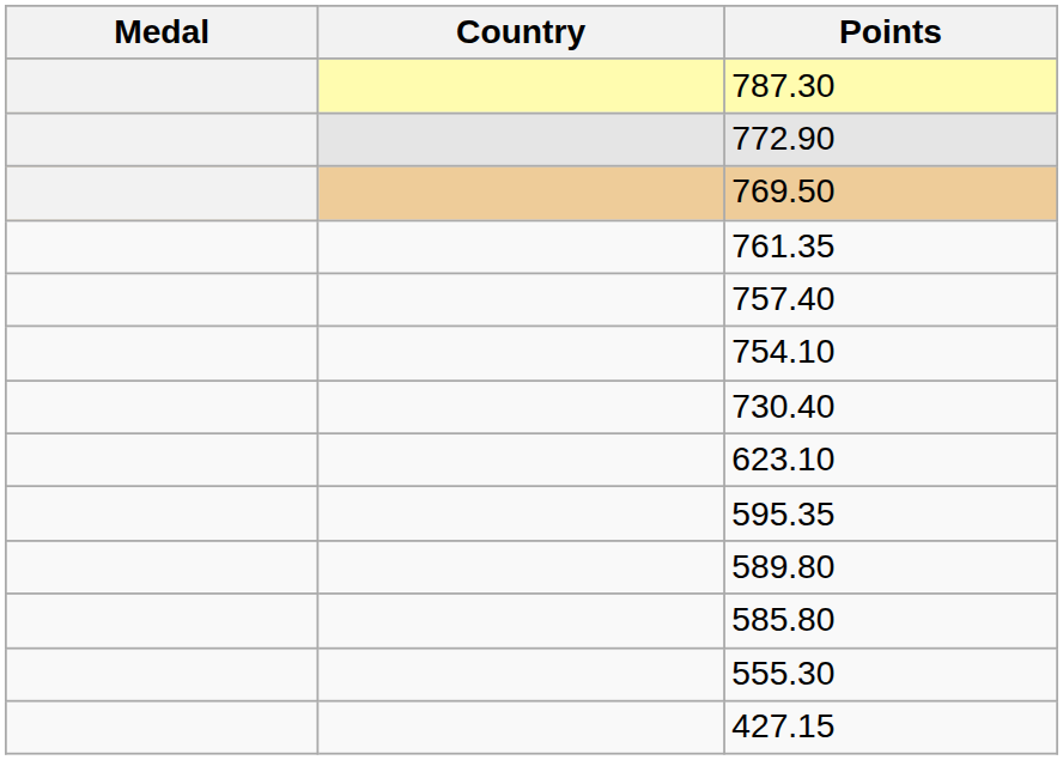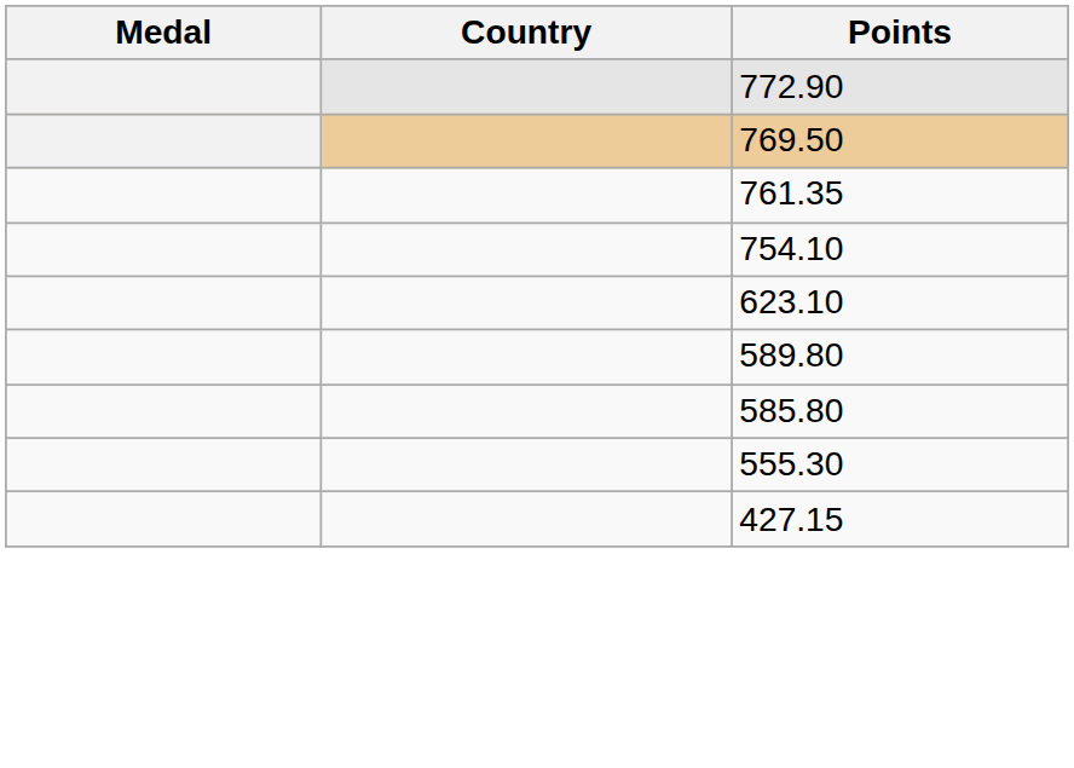- row: 787.30
- row: 757.40
- row: 730.40
- row: 595.35
